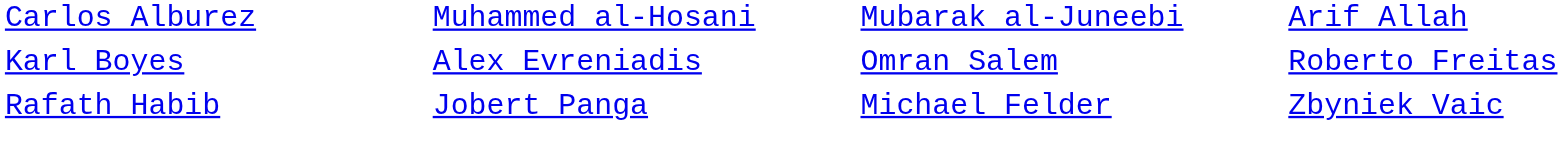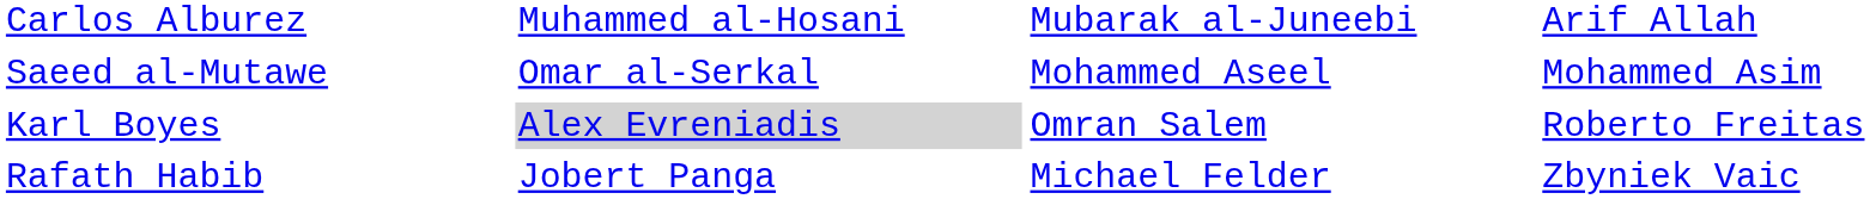+ row: Saeed al-Mutawe | Omar al-Serkal | Mohammed Aseel | Mohammed Asim
Karl Boyes | column 2: no background -> lightgrey background
